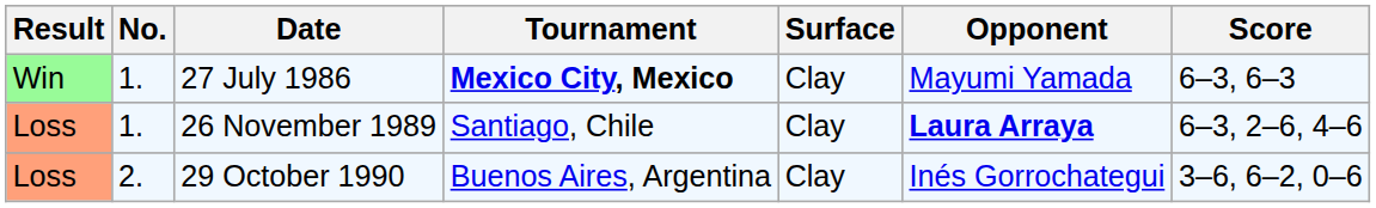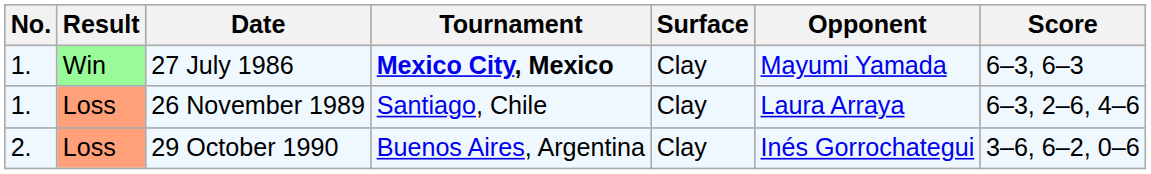columns swapped: Result <-> No.
26 November 1989 | Opponent: bold -> normal
